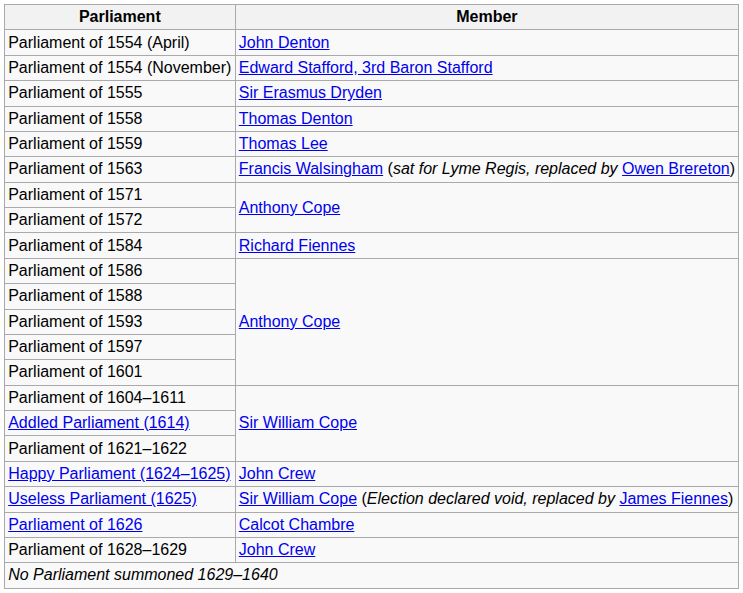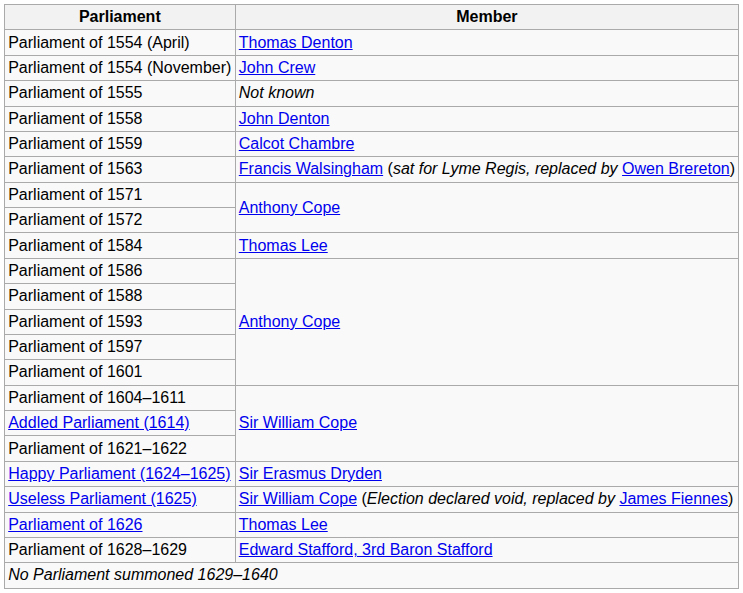Parliament of 1554 (April) | Member: John Denton -> Thomas Denton
Parliament of 1554 (November) | Member: Edward Stafford, 3rd Baron Stafford -> John Crew
Parliament of 1555 | Member: Sir Erasmus Dryden -> Not known
Parliament of 1558 | Member: Thomas Denton -> John Denton
Parliament of 1559 | Member: Thomas Lee -> Calcot Chambre
Parliament of 1584 | Member: Richard Fiennes -> Thomas Lee
Happy Parliament (1624–1625) | Member: John Crew -> Sir Erasmus Dryden
Parliament of 1626 | Member: Calcot Chambre -> Thomas Lee
Parliament of 1628–1629 | Member: John Crew -> Edward Stafford, 3rd Baron Stafford
